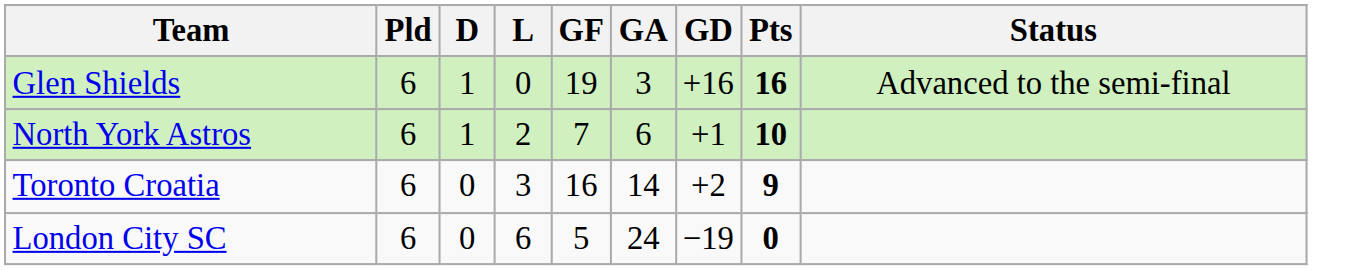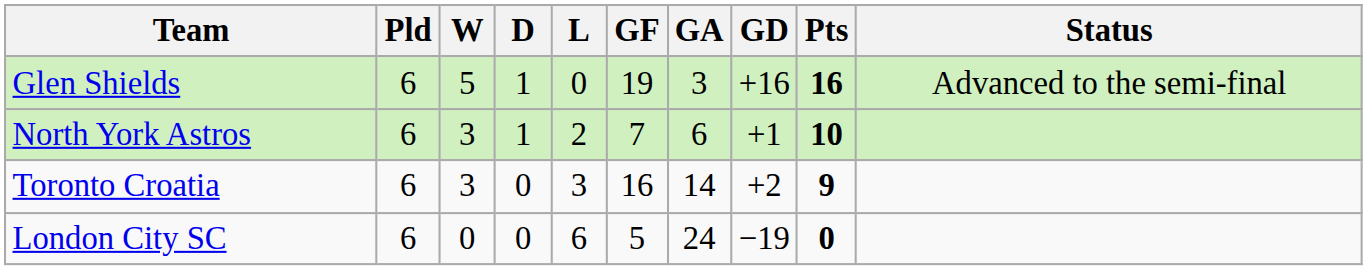+ column: W | 5 | 3 | 3 | 0
